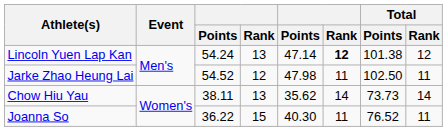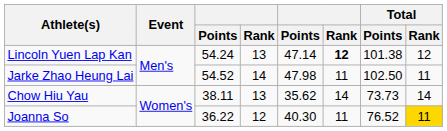Jarke Zhao Heung Lai | column 4: 12 -> 14
Joanna So | column 4: 15 -> 12
Joanna So | Total / Rank: no background -> gold background
